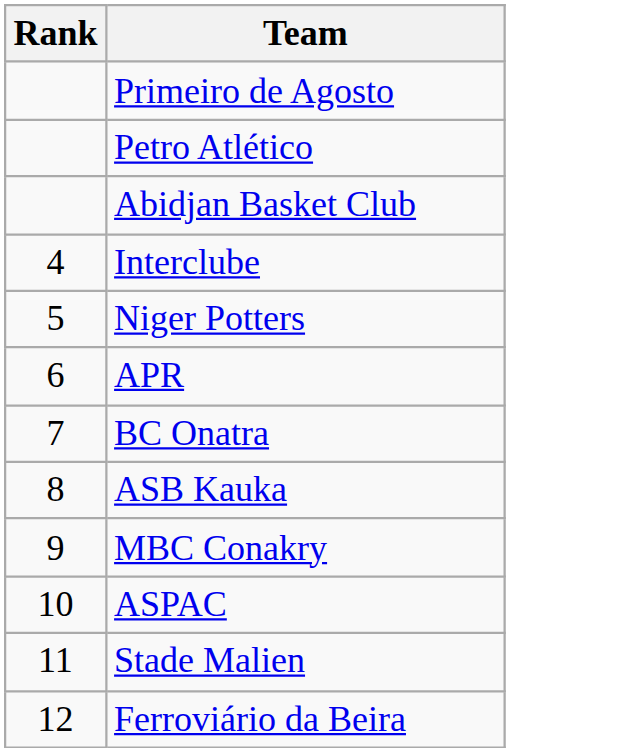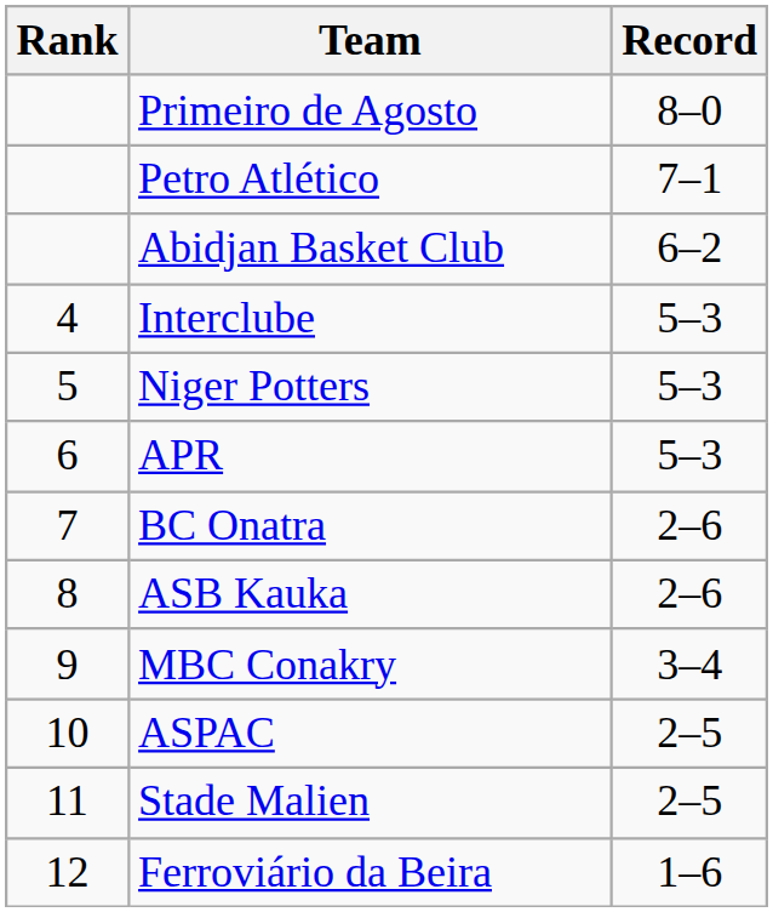+ column: Record | 8–0 | 7–1 | 6–2 | 5–3 | 5–3 | 5–3 | 2–6 | 2–6 | 3–4 | 2–5 | 2–5 | 1–6
